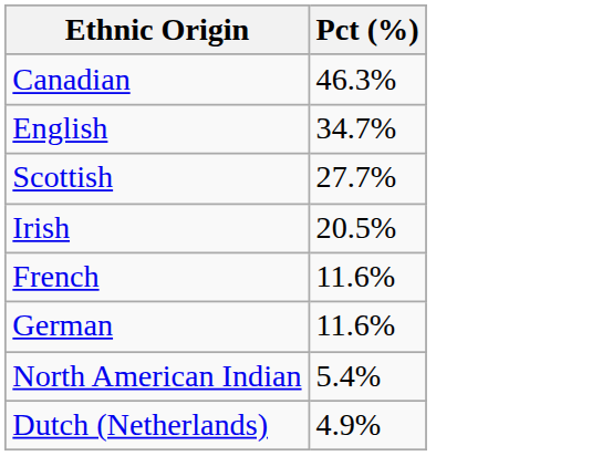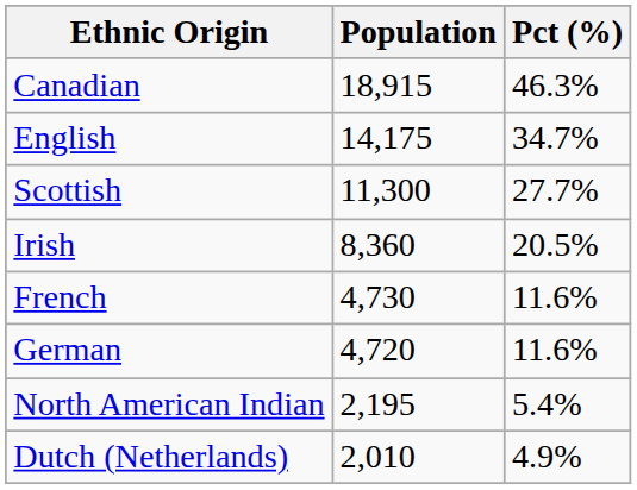+ column: Population | 18,915 | 14,175 | 11,300 | 8,360 | 4,730 | 4,720 | 2,195 | 2,010
